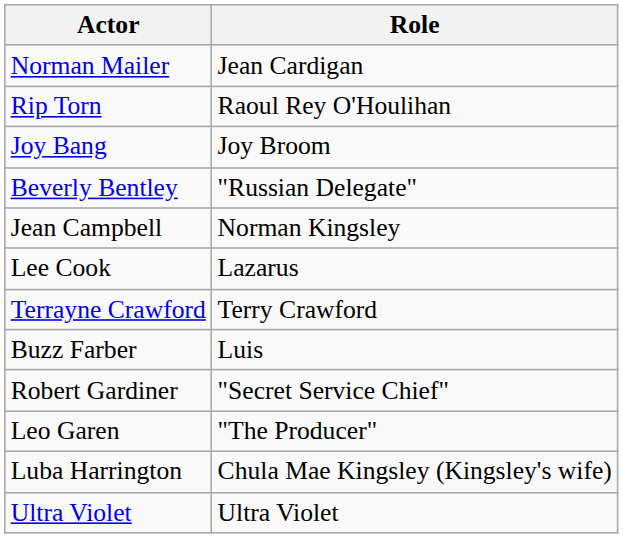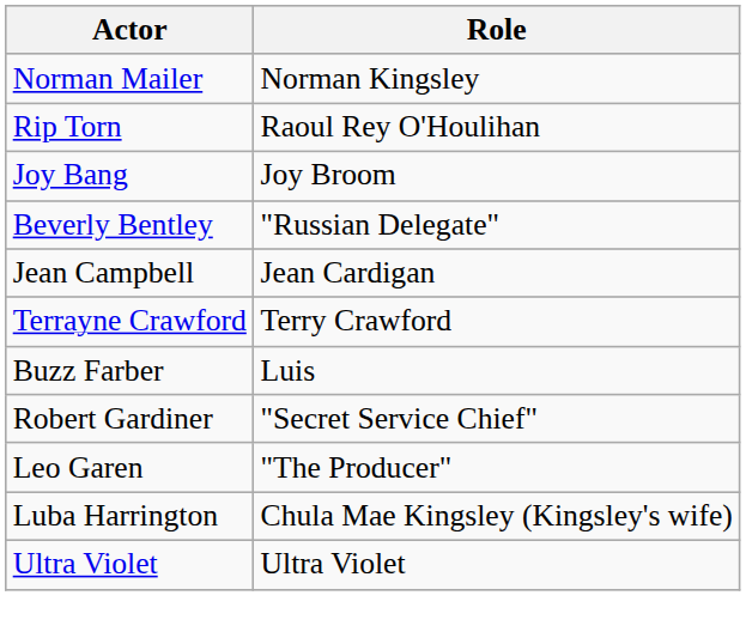Norman Mailer | Role: Jean Cardigan -> Norman Kingsley
Jean Campbell | Role: Norman Kingsley -> Jean Cardigan
- row: Lee Cook | Lazarus
